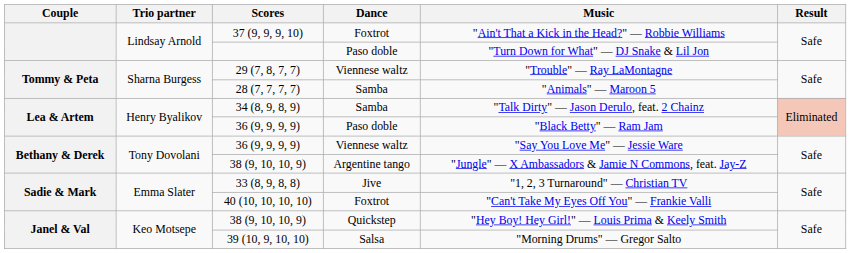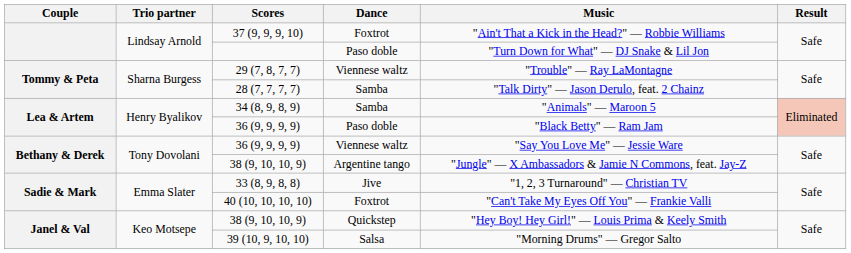28 (7, 7, 7, 7) | Music: "Animals" — Maroon 5 -> "Talk Dirty" — Jason Derulo, feat. 2 Chainz
34 (8, 9, 8, 9) | Music: "Talk Dirty" — Jason Derulo, feat. 2 Chainz -> "Animals" — Maroon 5
